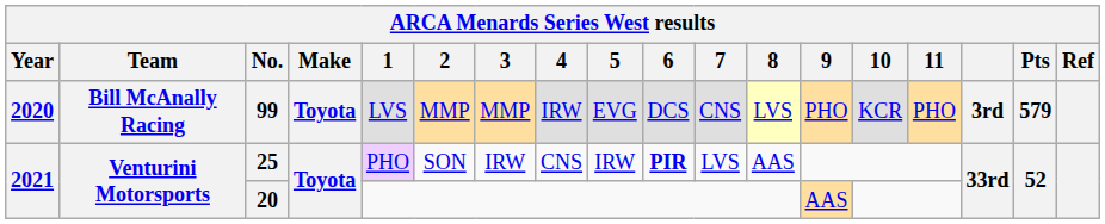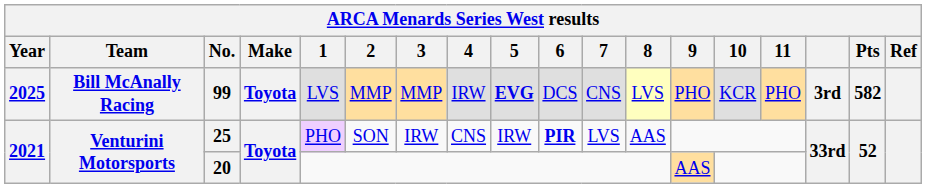99 | Year: 2020 -> 2025
99 | 5: normal -> bold
99 | Pts: 579 -> 582
